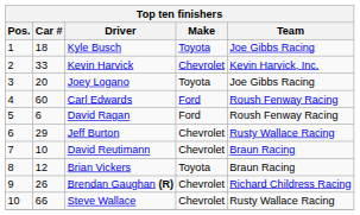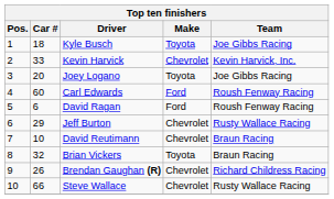Brian Vickers | Car #: 12 -> 32
